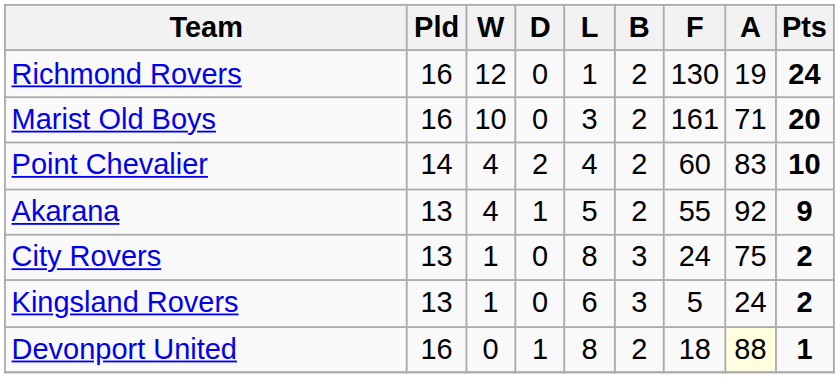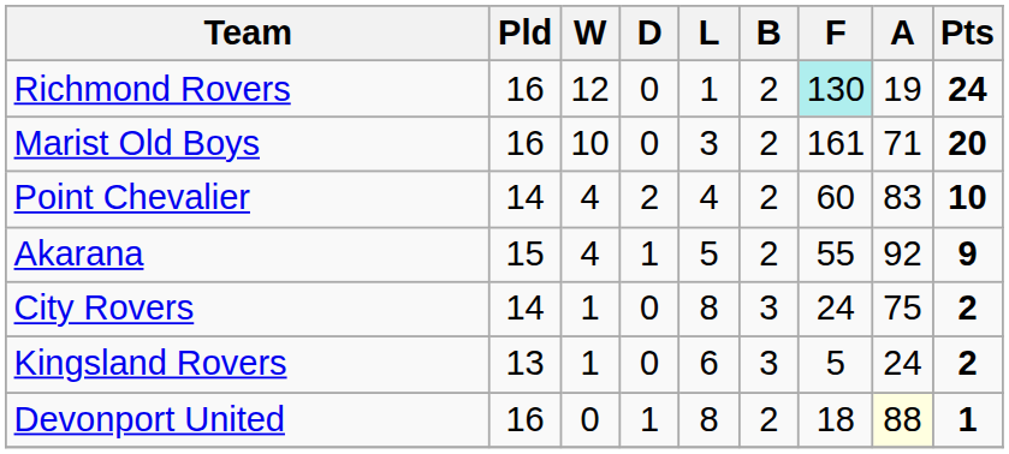Richmond Rovers | F: no background -> paleturquoise background
Akarana | Pld: 13 -> 15
City Rovers | Pld: 13 -> 14
